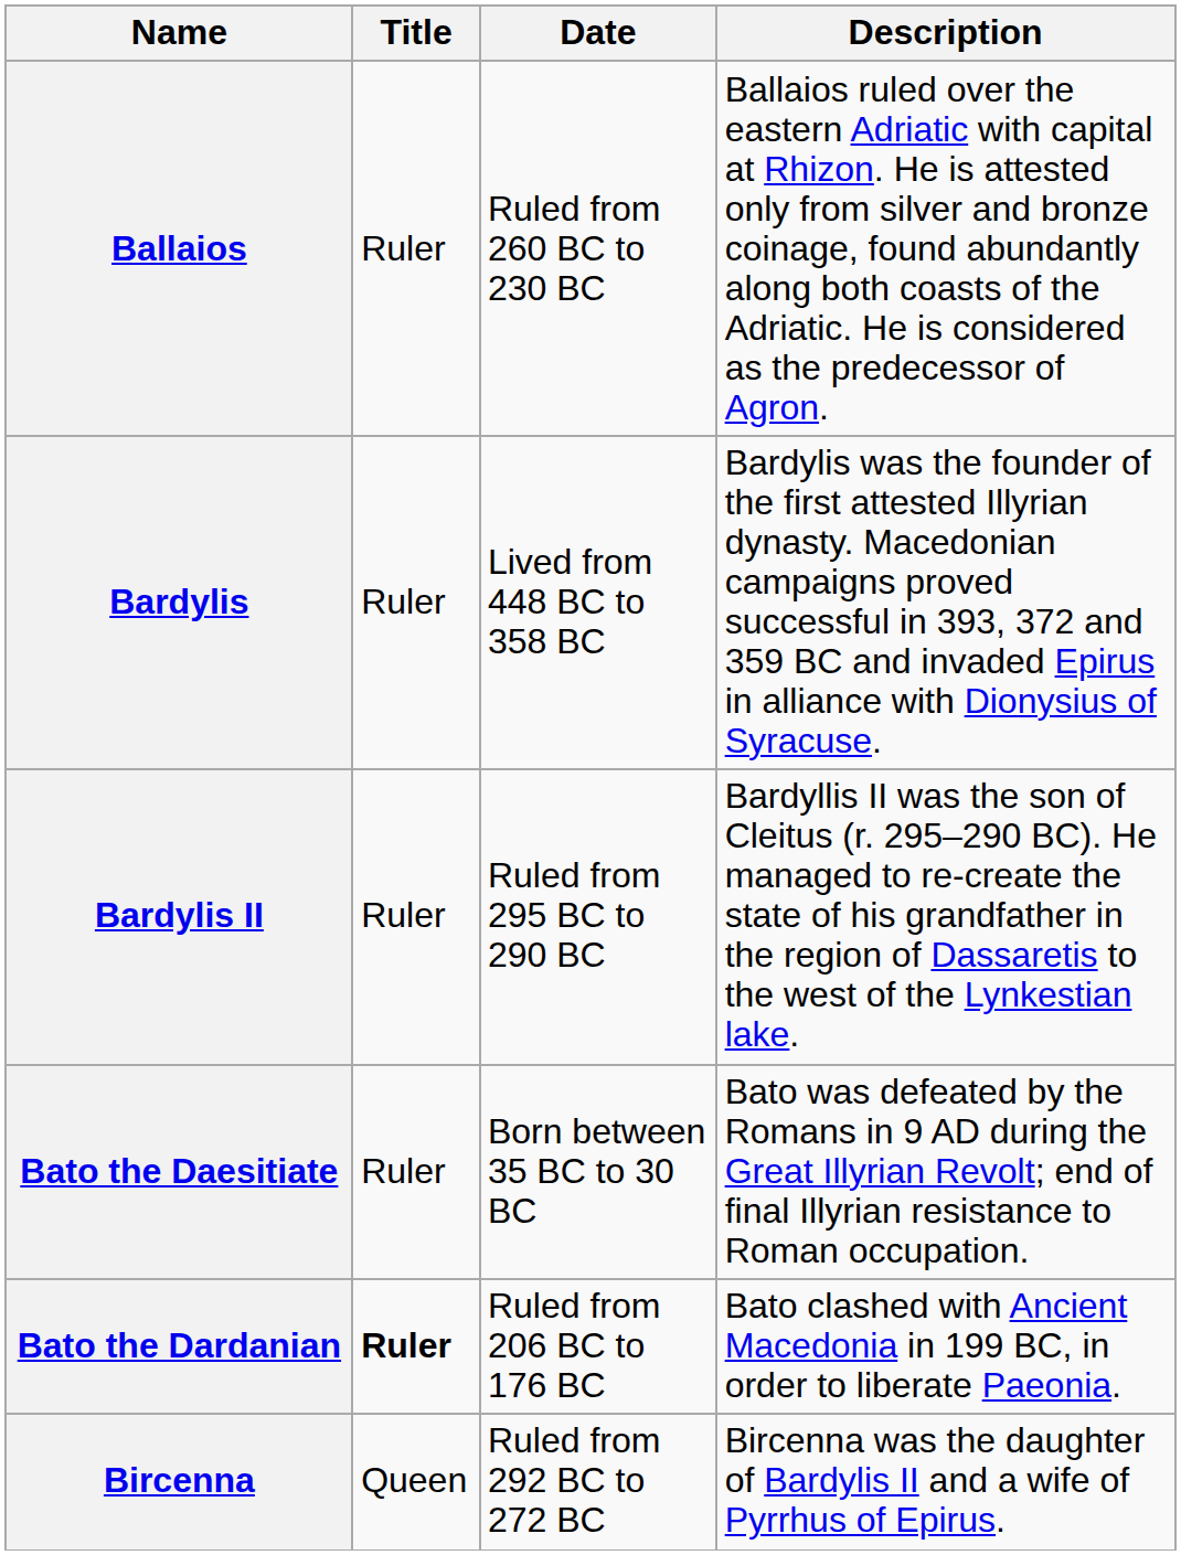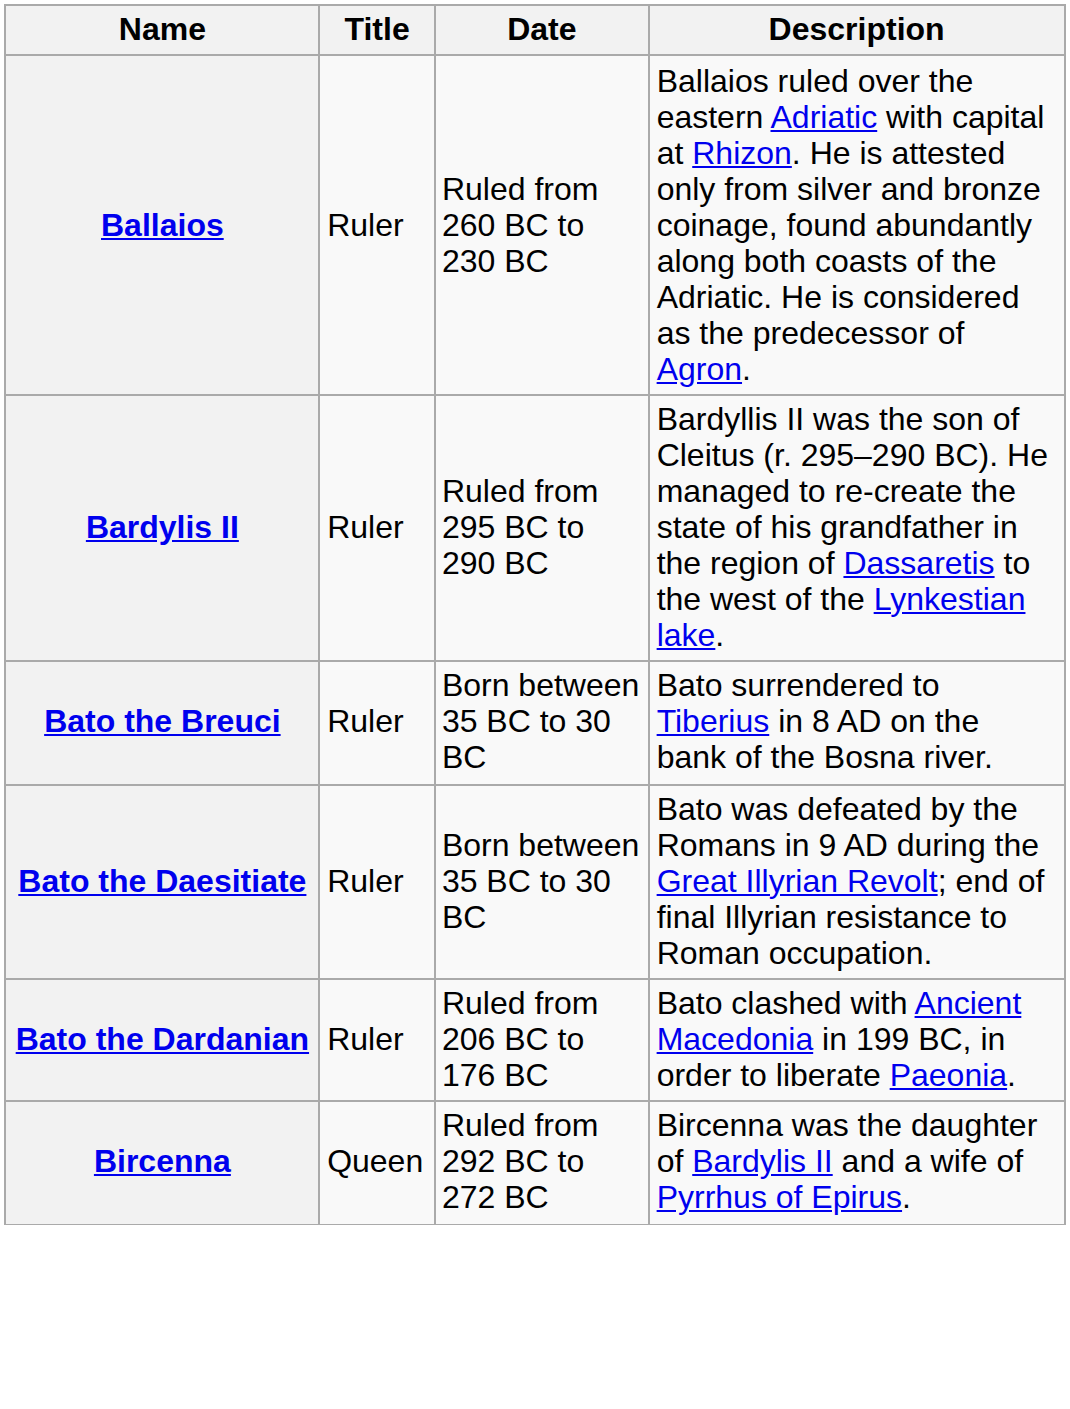- row: Bardylis | Ruler | Lived from 448 BC to 358 BC | Bardylis was the founder of the first attested Illyrian dynasty. Macedonian campaigns proved successful in 393, 372 and 359 BC and invaded Epirus in alliance with Dionysius of Syracuse.
+ row: Bato the Breuci | Ruler | Born between 35 BC to 30 BC | Bato surrendered to Tiberius in 8 AD on the bank of the Bosna river.
Bato the Dardanian | Title: bold -> normal
